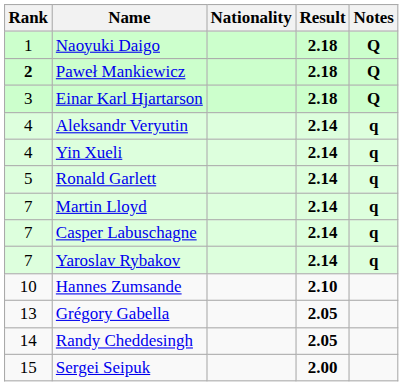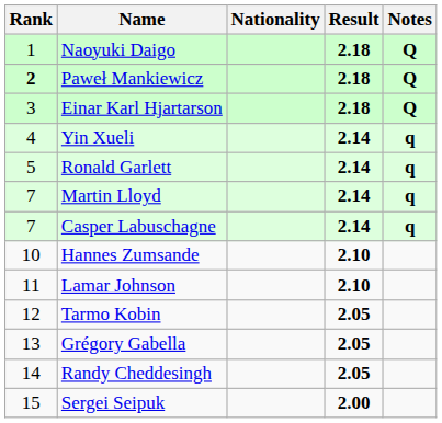- row: 4 | Aleksandr Veryutin | 2.14 | q
- row: 7 | Yaroslav Rybakov | 2.14 | q
+ row: 11 | Lamar Johnson | 2.10
+ row: 12 | Tarmo Kobin | 2.05
